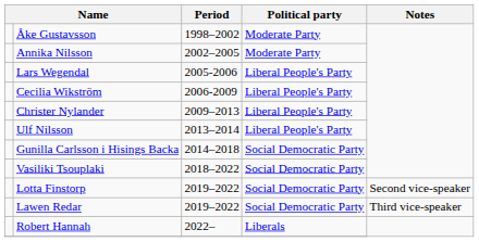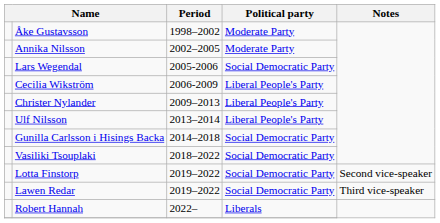Lars Wegendal | Political party: Liberal People's Party -> Social Democratic Party
